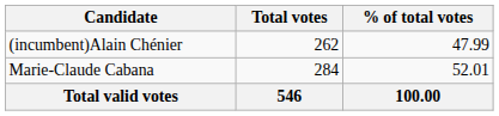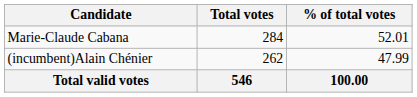rows swapped: Marie-Claude Cabana <-> (incumbent)Alain Chénier
